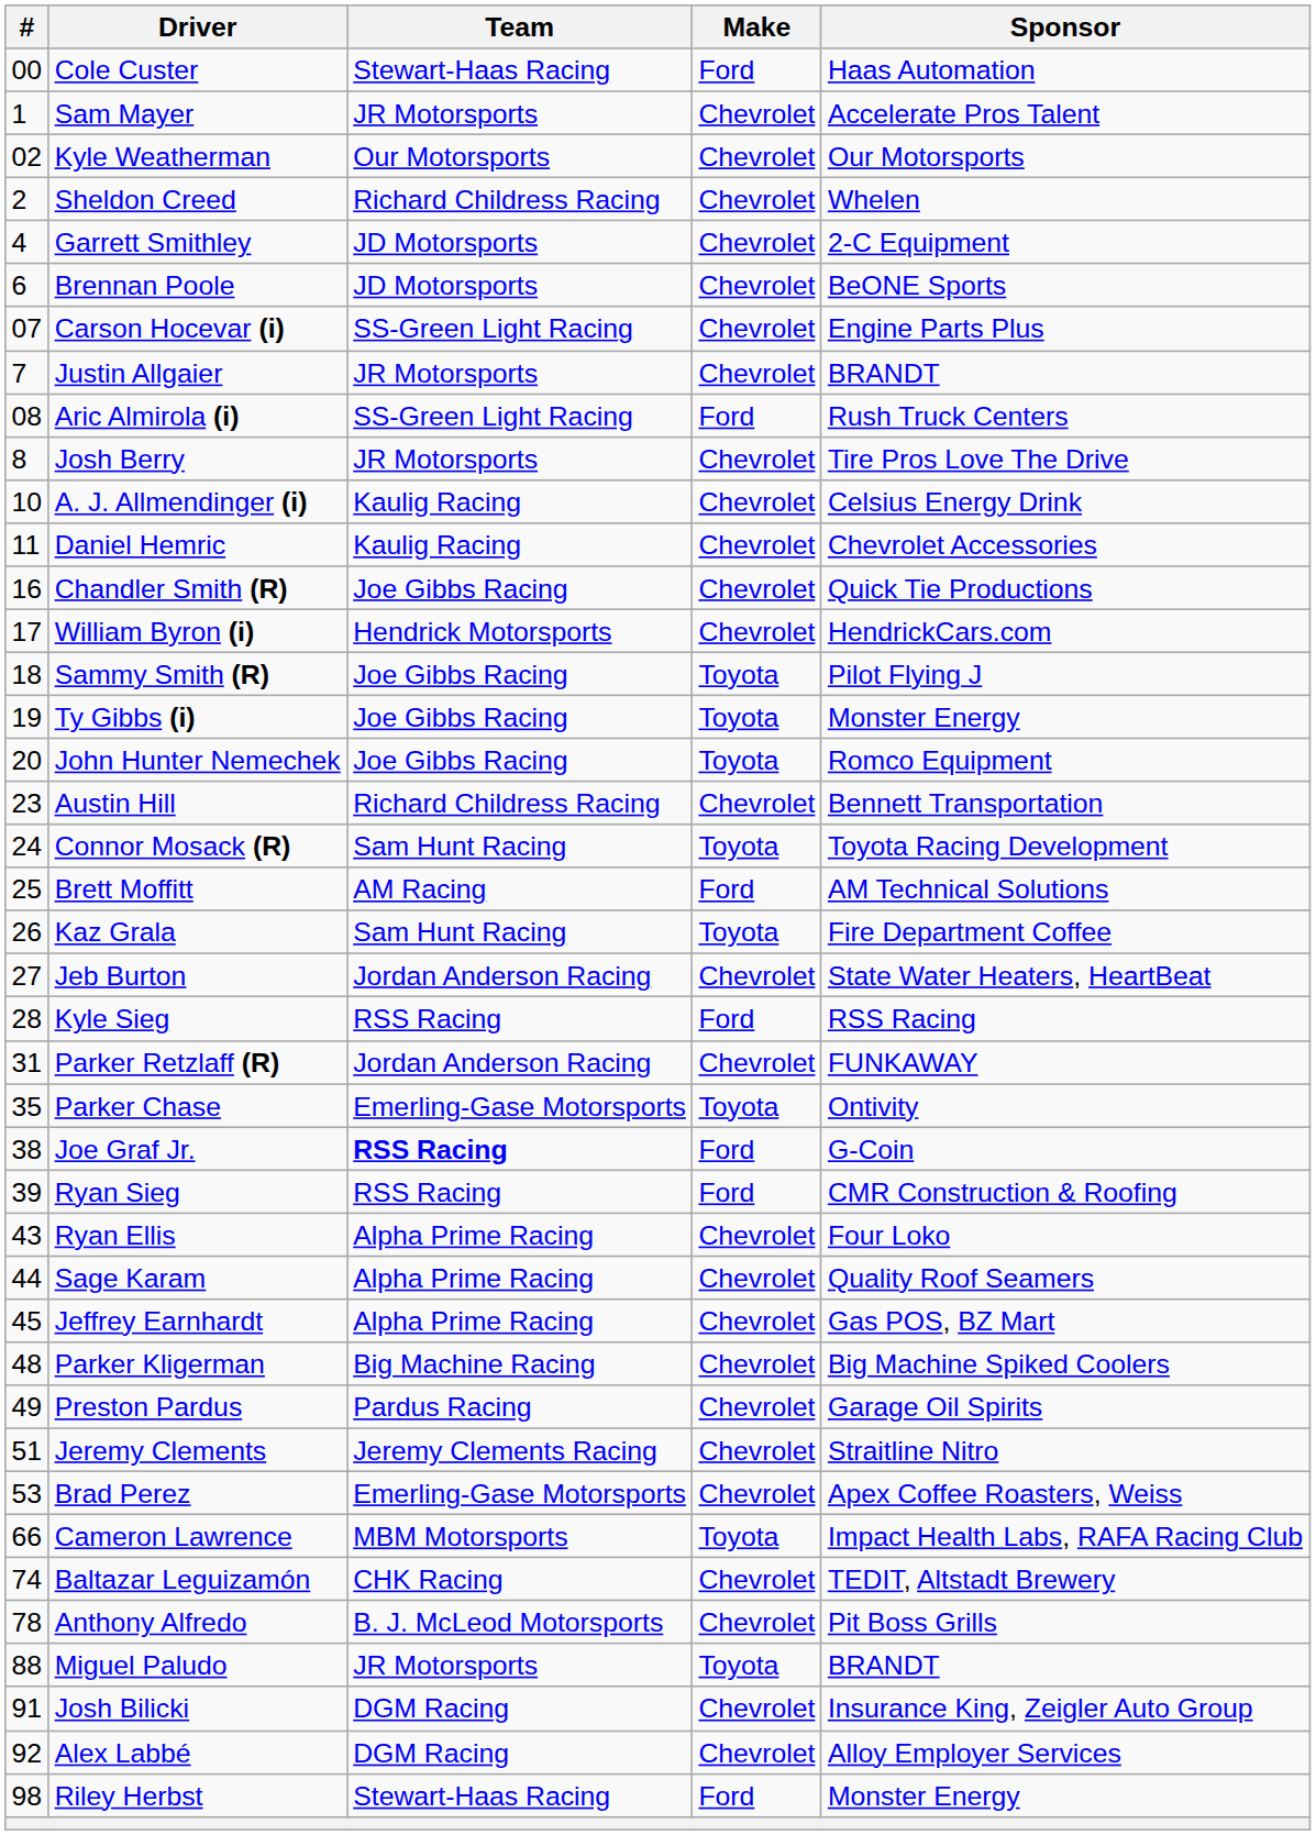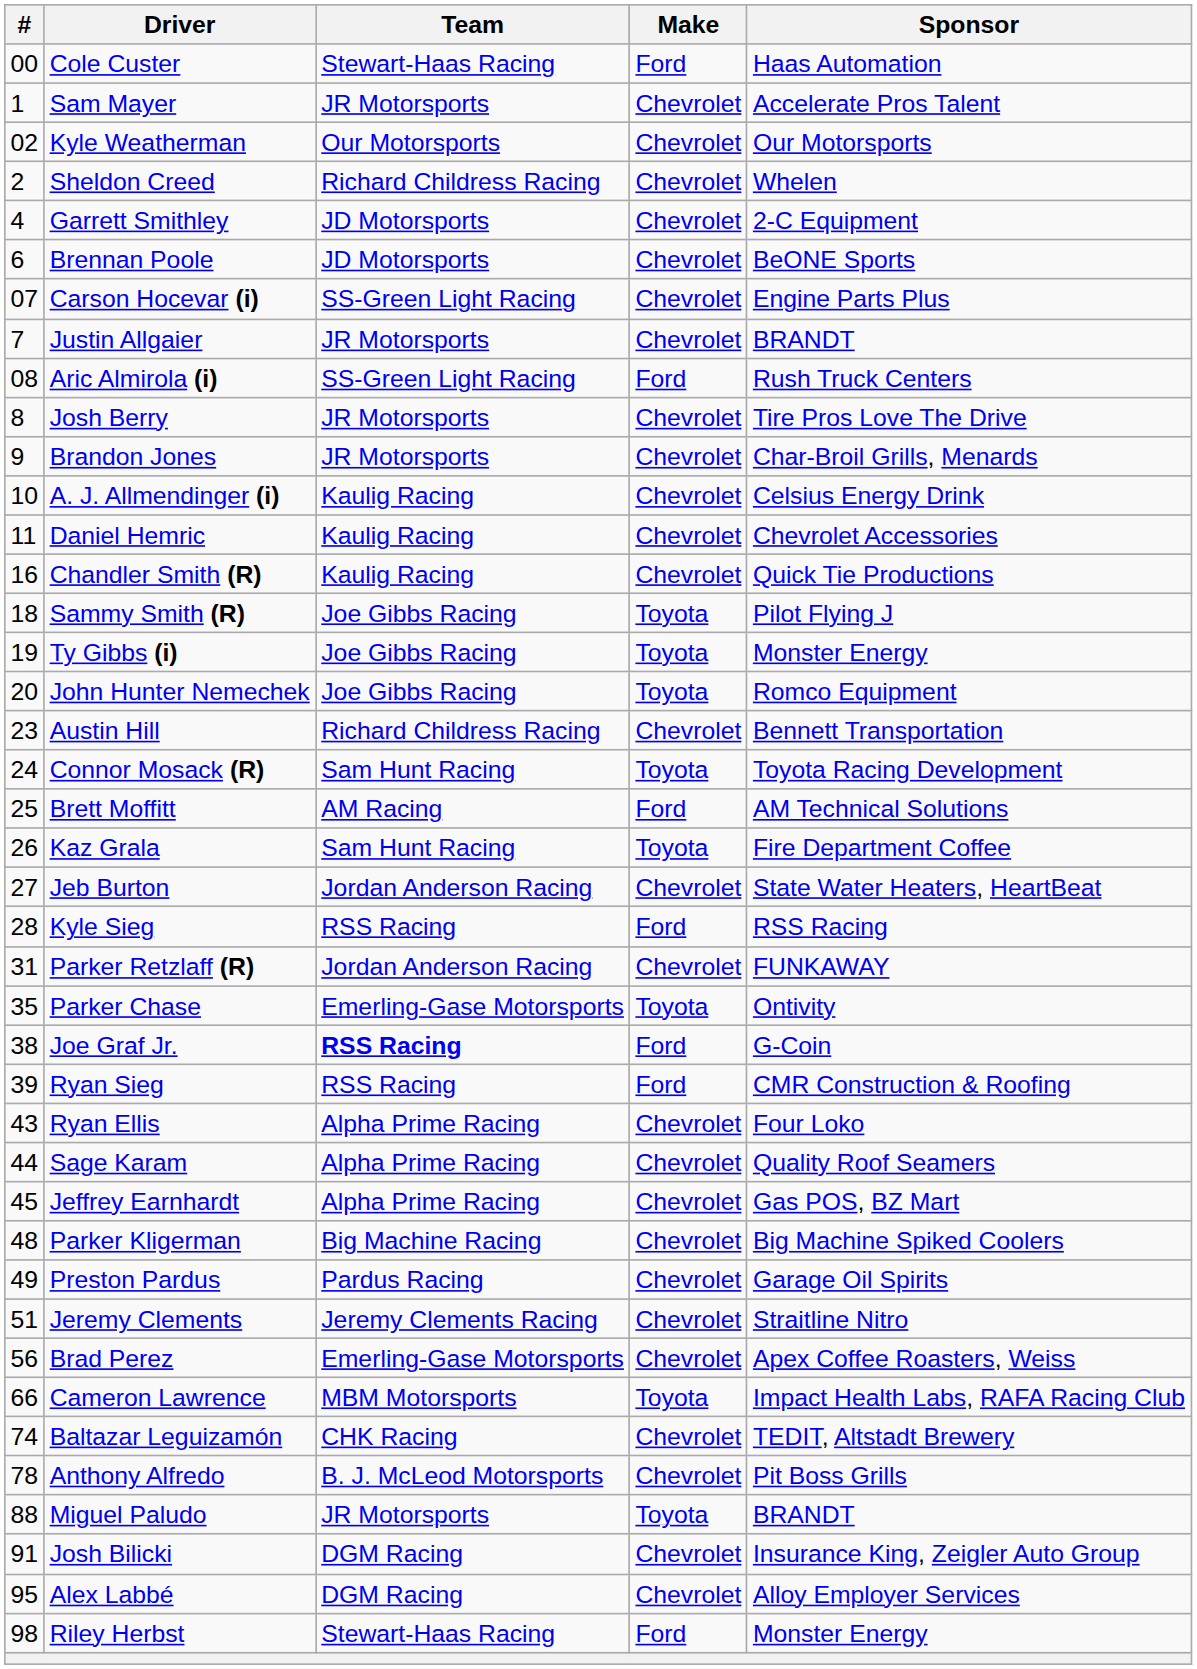+ row: 9 | Brandon Jones | JR Motorsports | Chevrolet | Char-Broil Grills, Menards
Chandler Smith (R) | Team: Joe Gibbs Racing -> Kaulig Racing
- row: 17 | William Byron (i) | Hendrick Motorsports | Chevrolet | HendrickCars.com
Brad Perez | #: 53 -> 56
Alex Labbé | #: 92 -> 95
